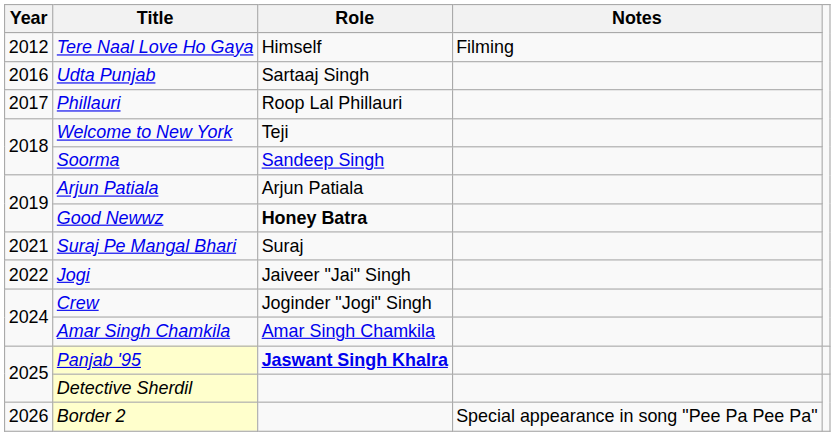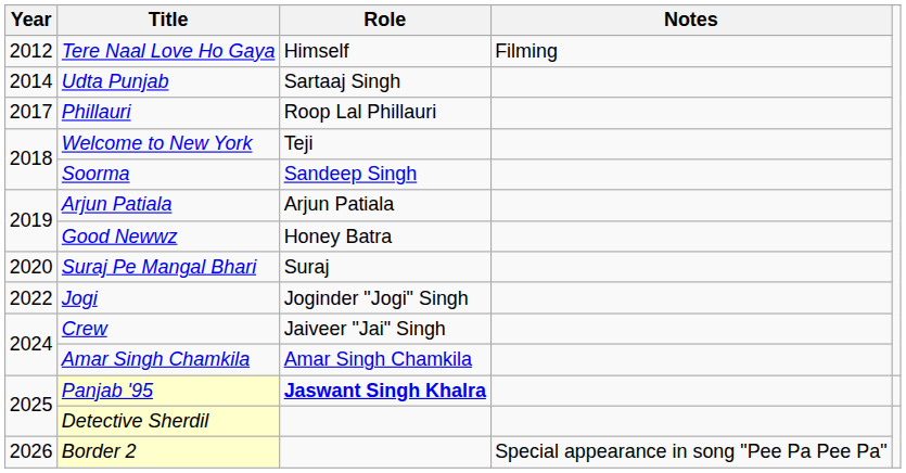Udta Punjab | Year: 2016 -> 2014
Good Newwz | Role: bold -> normal
Suraj Pe Mangal Bhari | Year: 2021 -> 2020
Jogi | Role: Jaiveer "Jai" Singh -> Joginder "Jogi" Singh
Crew | Role: Joginder "Jogi" Singh -> Jaiveer "Jai" Singh
